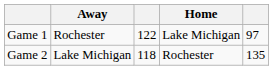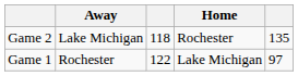rows swapped: Game 1 <-> Game 2
